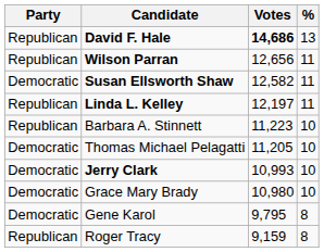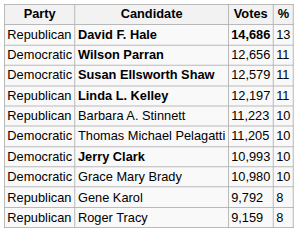Wilson Parran | Party: Republican -> Democratic
Susan Ellsworth Shaw | Votes: 12,582 -> 12,579
Gene Karol | Party: Democratic -> Republican
Gene Karol | Votes: 9,795 -> 9,792
